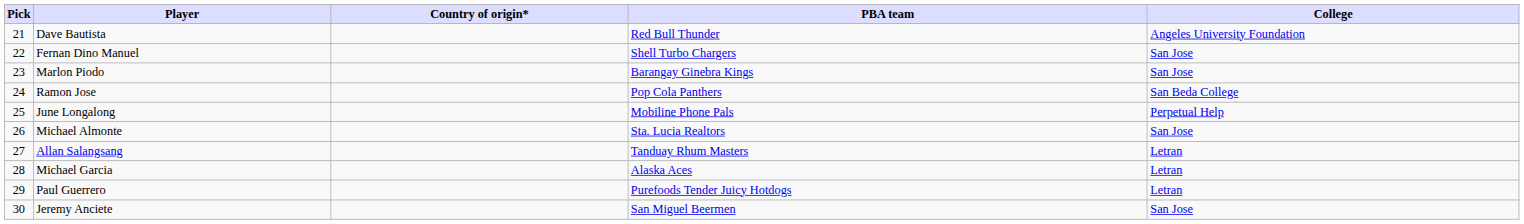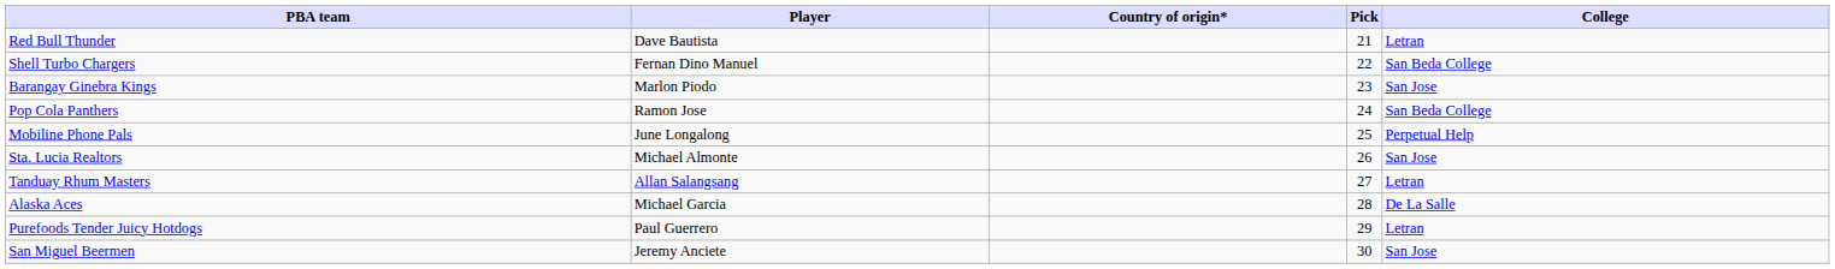columns swapped: Pick <-> PBA team
Dave Bautista | College: Angeles University Foundation -> Letran
Fernan Dino Manuel | College: San Jose -> San Beda College
Michael Garcia | College: Letran -> De La Salle
